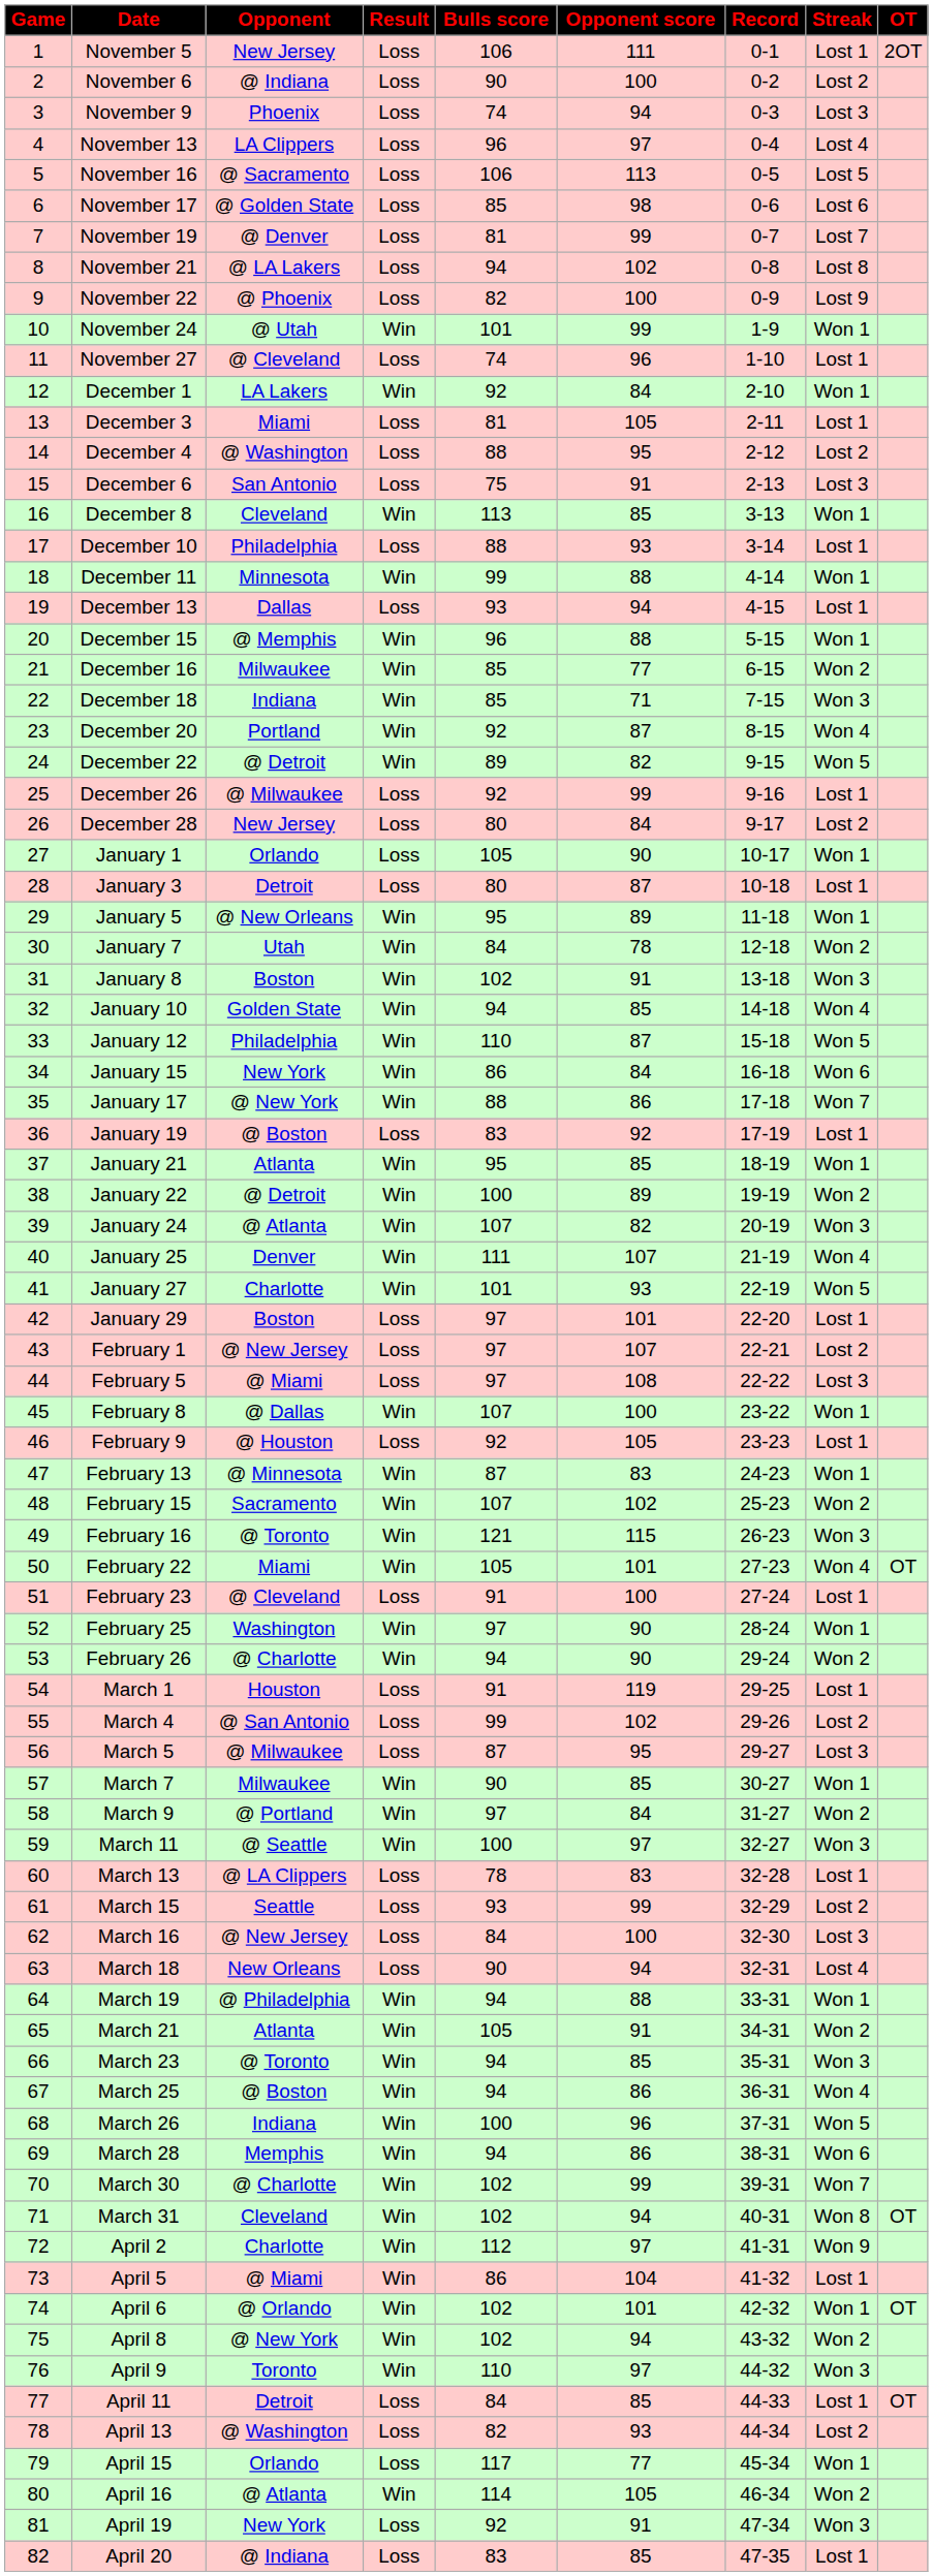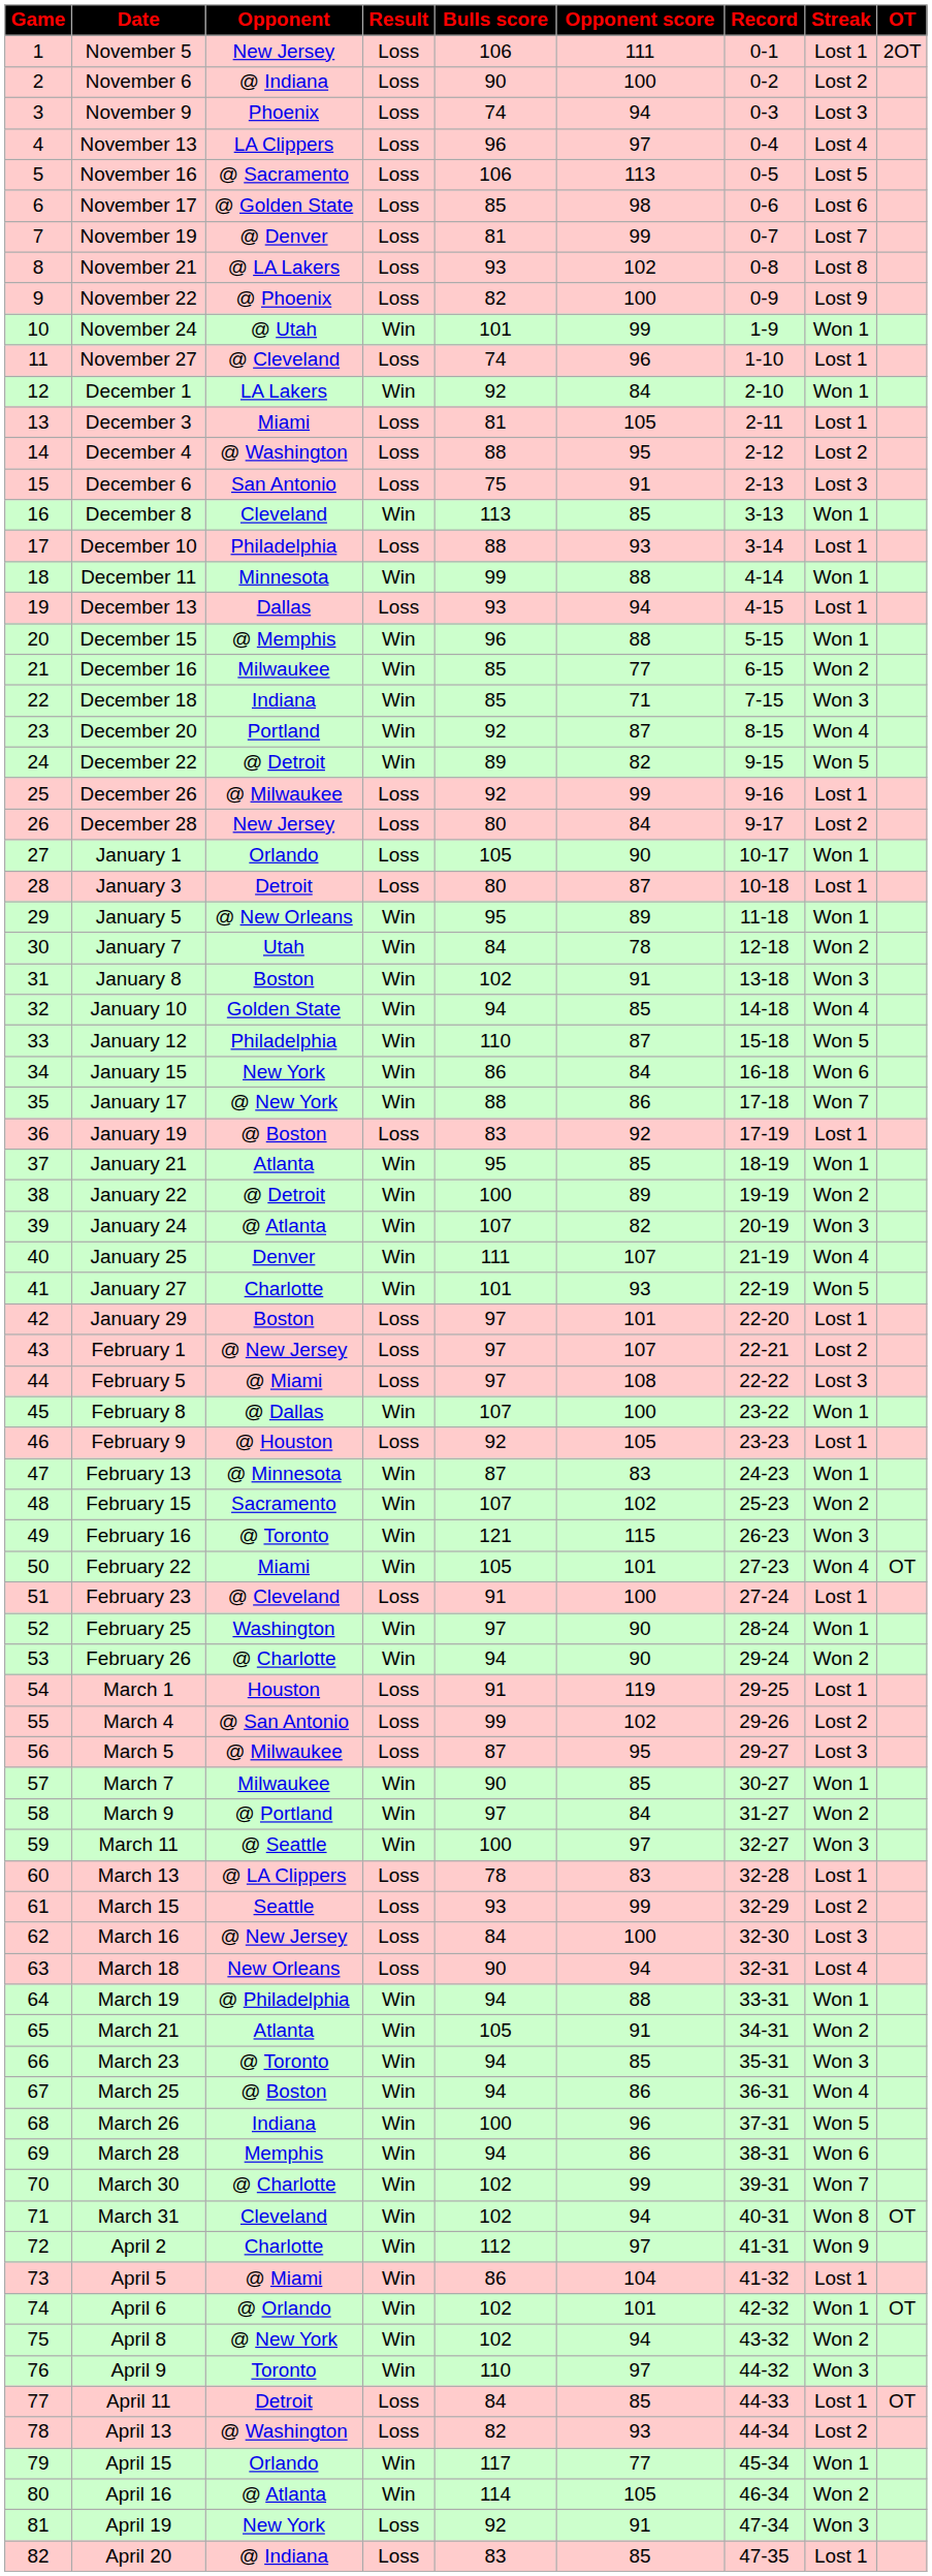November 21 | Bulls score: 94 -> 93
April 15 | Result: Loss -> Win
